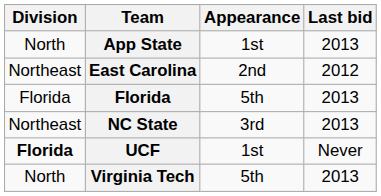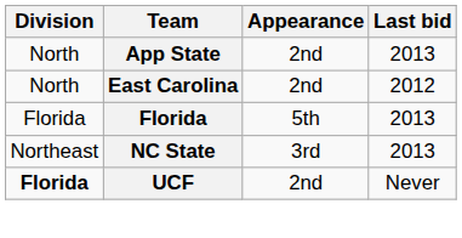App State | Appearance: 1st -> 2nd
East Carolina | Division: Northeast -> North
UCF | Appearance: 1st -> 2nd
- row: North | Virginia Tech | 5th | 2013
